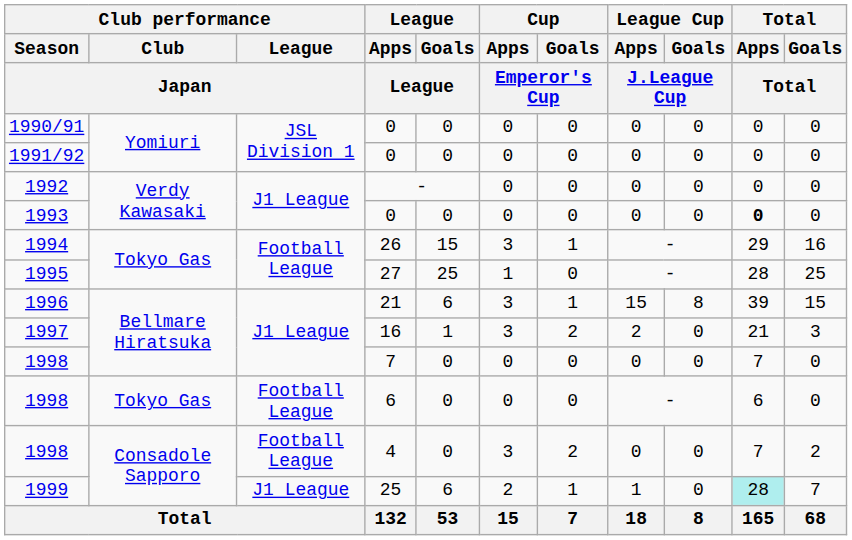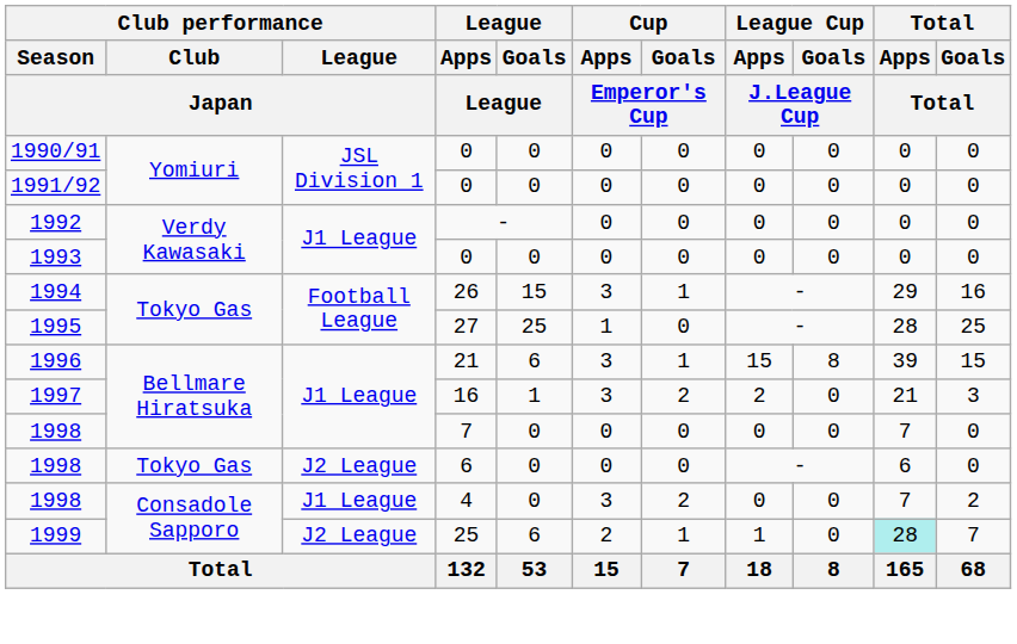1993 | Total / Apps / Total: bold -> normal
1998 / 6 | Club performance / League / Japan: Football League -> J2 League
1998 / 4 | Club performance / League / Japan: Football League -> J1 League
1999 | Club performance / League / Japan: J1 League -> J2 League
